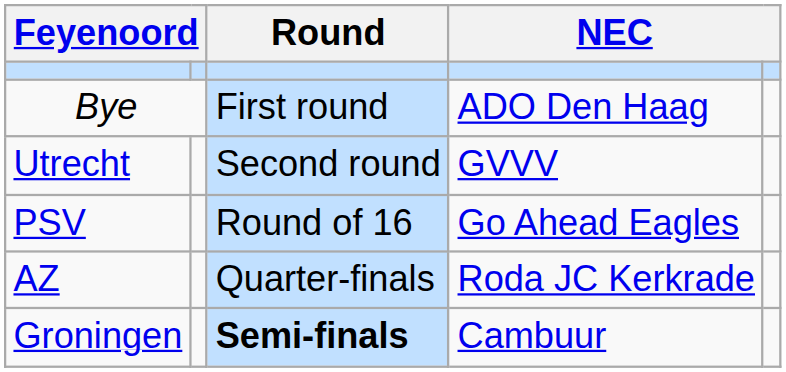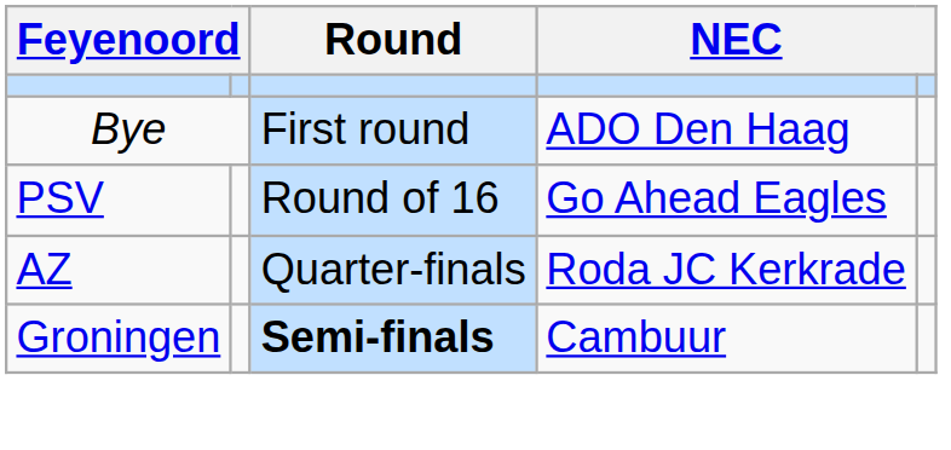- row: Utrecht | Second round | GVVV
